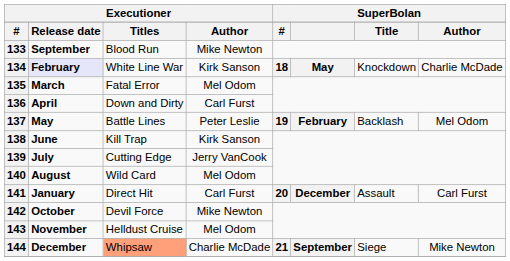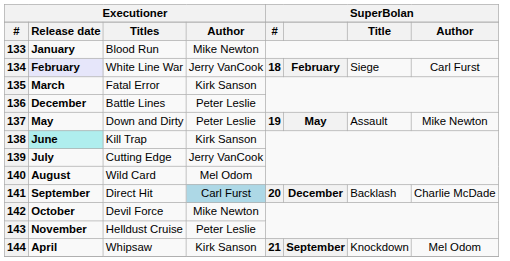133 | column 2: September -> January
134 | column 4: Kirk Sanson -> Jerry VanCook
134 | column 6: May -> February
134 | column 7: Knockdown -> Siege
134 | column 8: Charlie McDade -> Carl Furst
135 | column 4: Mel Odom -> Kirk Sanson
136 | column 2: April -> December
136 | column 3: Down and Dirty -> Battle Lines
136 | column 4: Carl Furst -> Peter Leslie
137 | column 3: Battle Lines -> Down and Dirty
137 | column 6: February -> May
137 | column 7: Backlash -> Assault
137 | column 8: Mel Odom -> Mike Newton
138 | column 2: no background -> paleturquoise background
141 | column 2: January -> September
141 | column 4: no background -> lightblue background
141 | column 7: Assault -> Backlash
141 | column 8: Carl Furst -> Charlie McDade
143 | column 4: Mel Odom -> Peter Leslie
144 | column 2: December -> April
144 | column 3: lightsalmon background -> no background
144 | column 4: Charlie McDade -> Kirk Sanson
144 | column 7: Siege -> Knockdown
144 | column 8: Mike Newton -> Mel Odom
